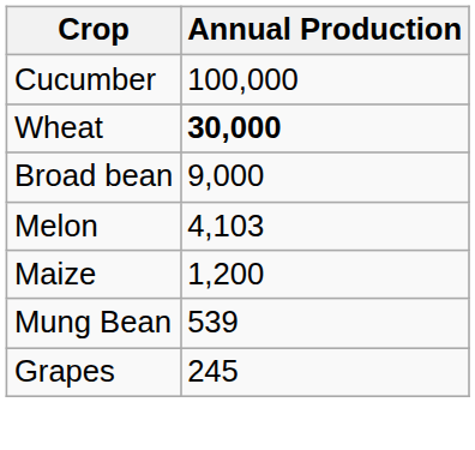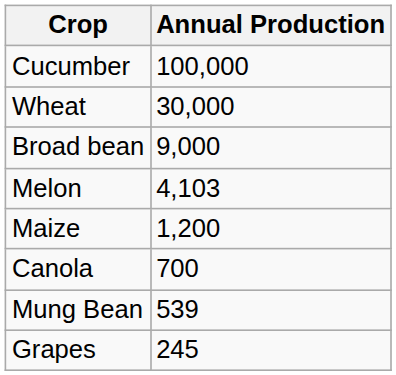Wheat | Annual Production: bold -> normal
+ row: Canola | 700
